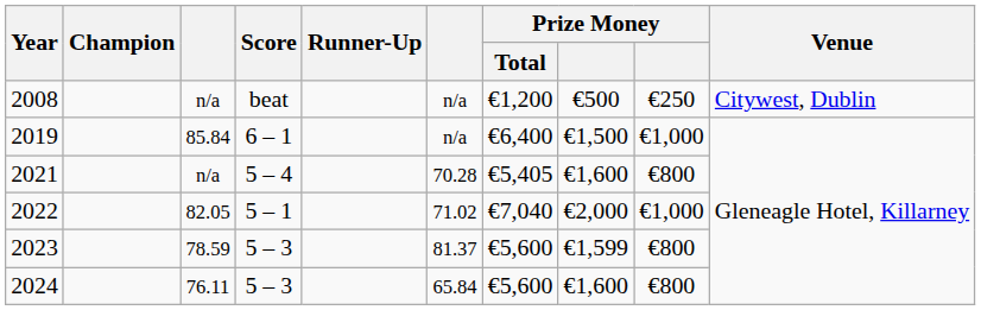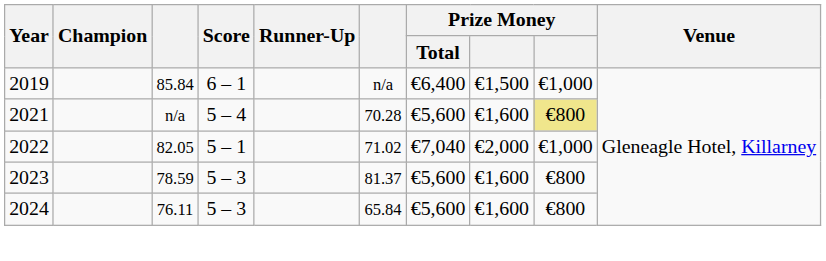- row: 2008 | n/a | beat | n/a | €1,200 | €500 | €250 | Citywest, Dublin
2021 | Prize Money / Total: €5,405 -> €5,600
2021 | column 9: no background -> khaki background
2023 | column 8: €1,599 -> €1,600
